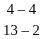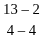rows swapped: 4 – 4 <-> 13 – 2
